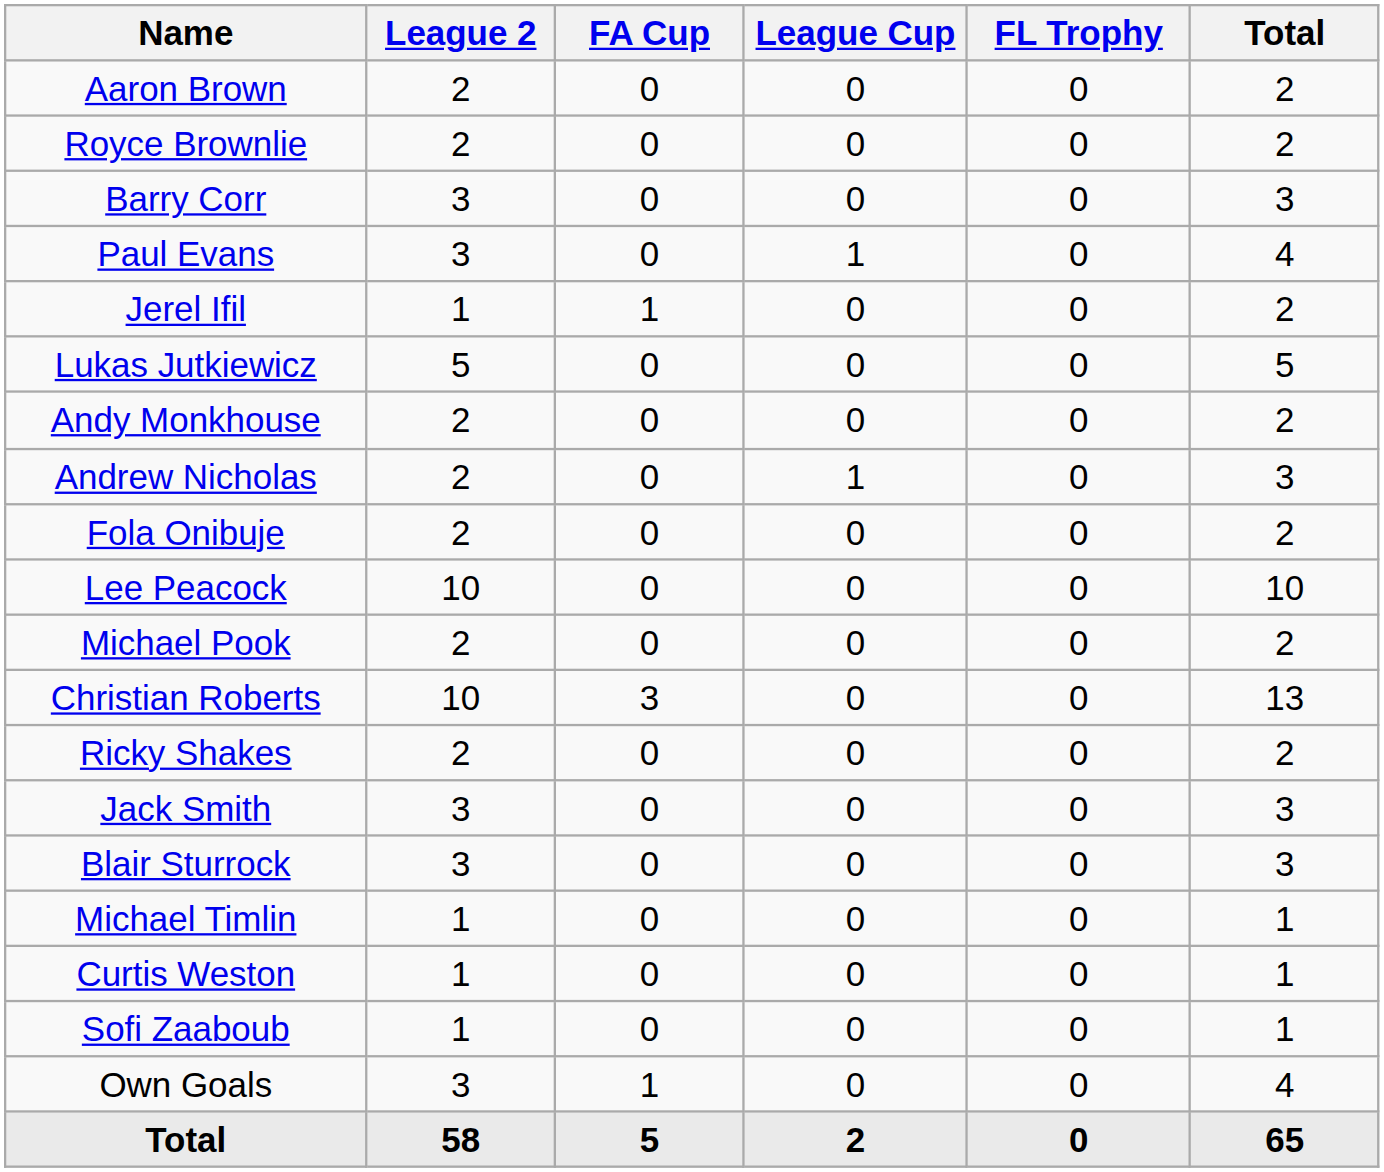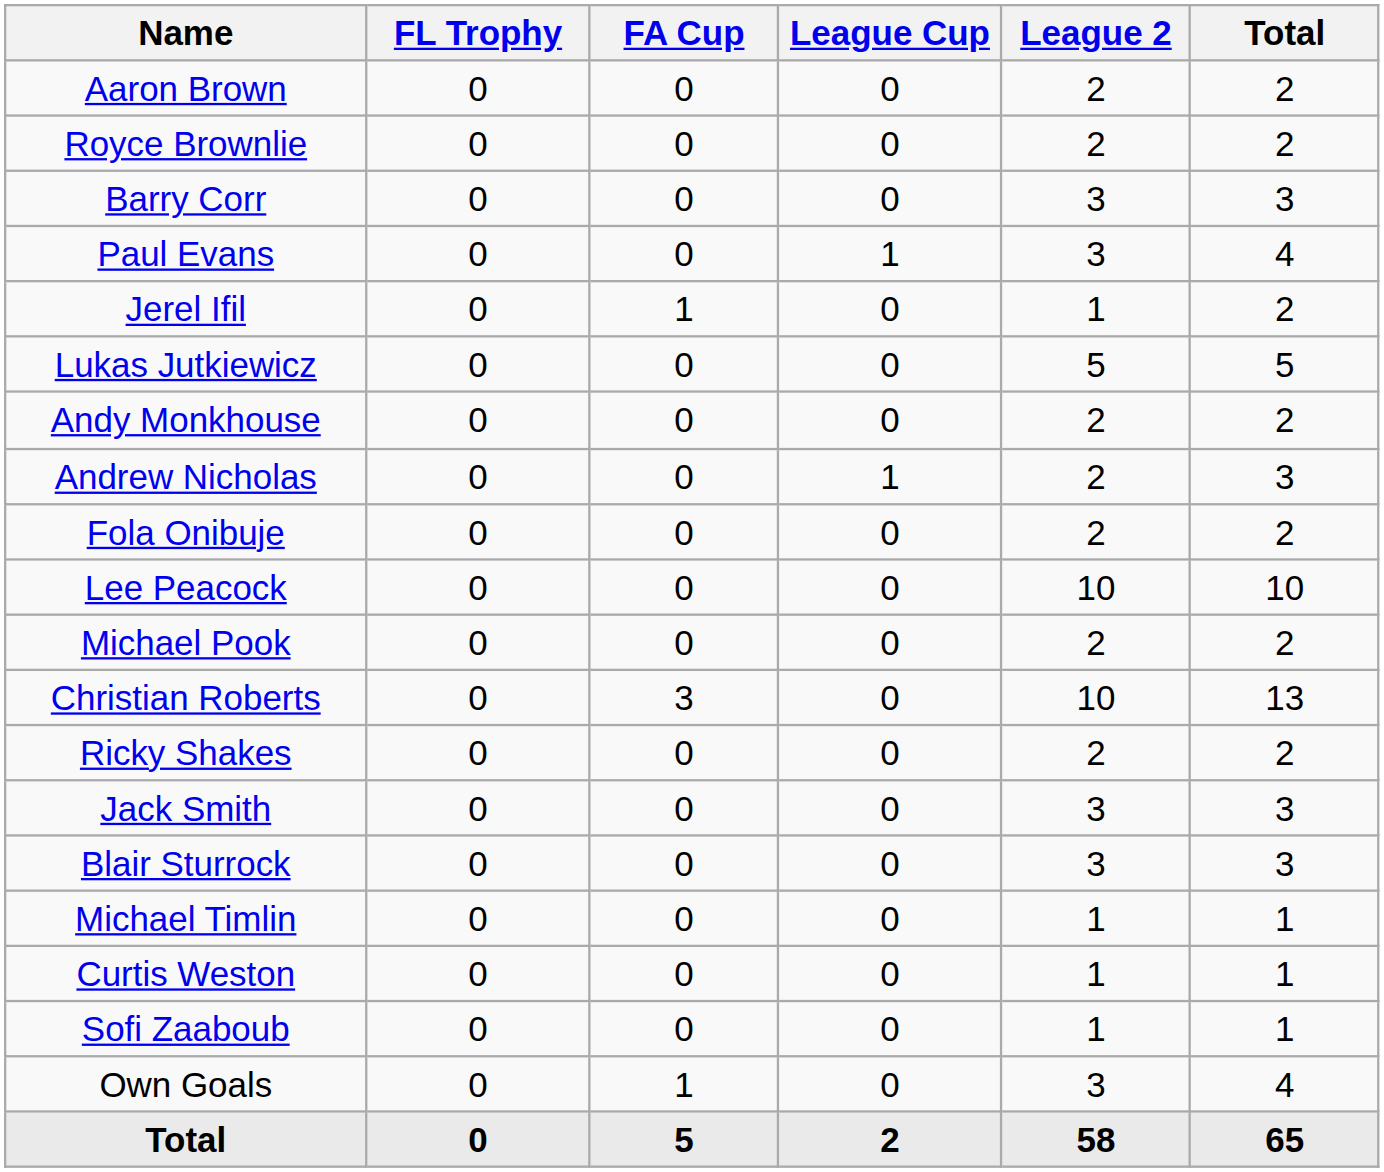columns swapped: League 2 <-> FL Trophy
